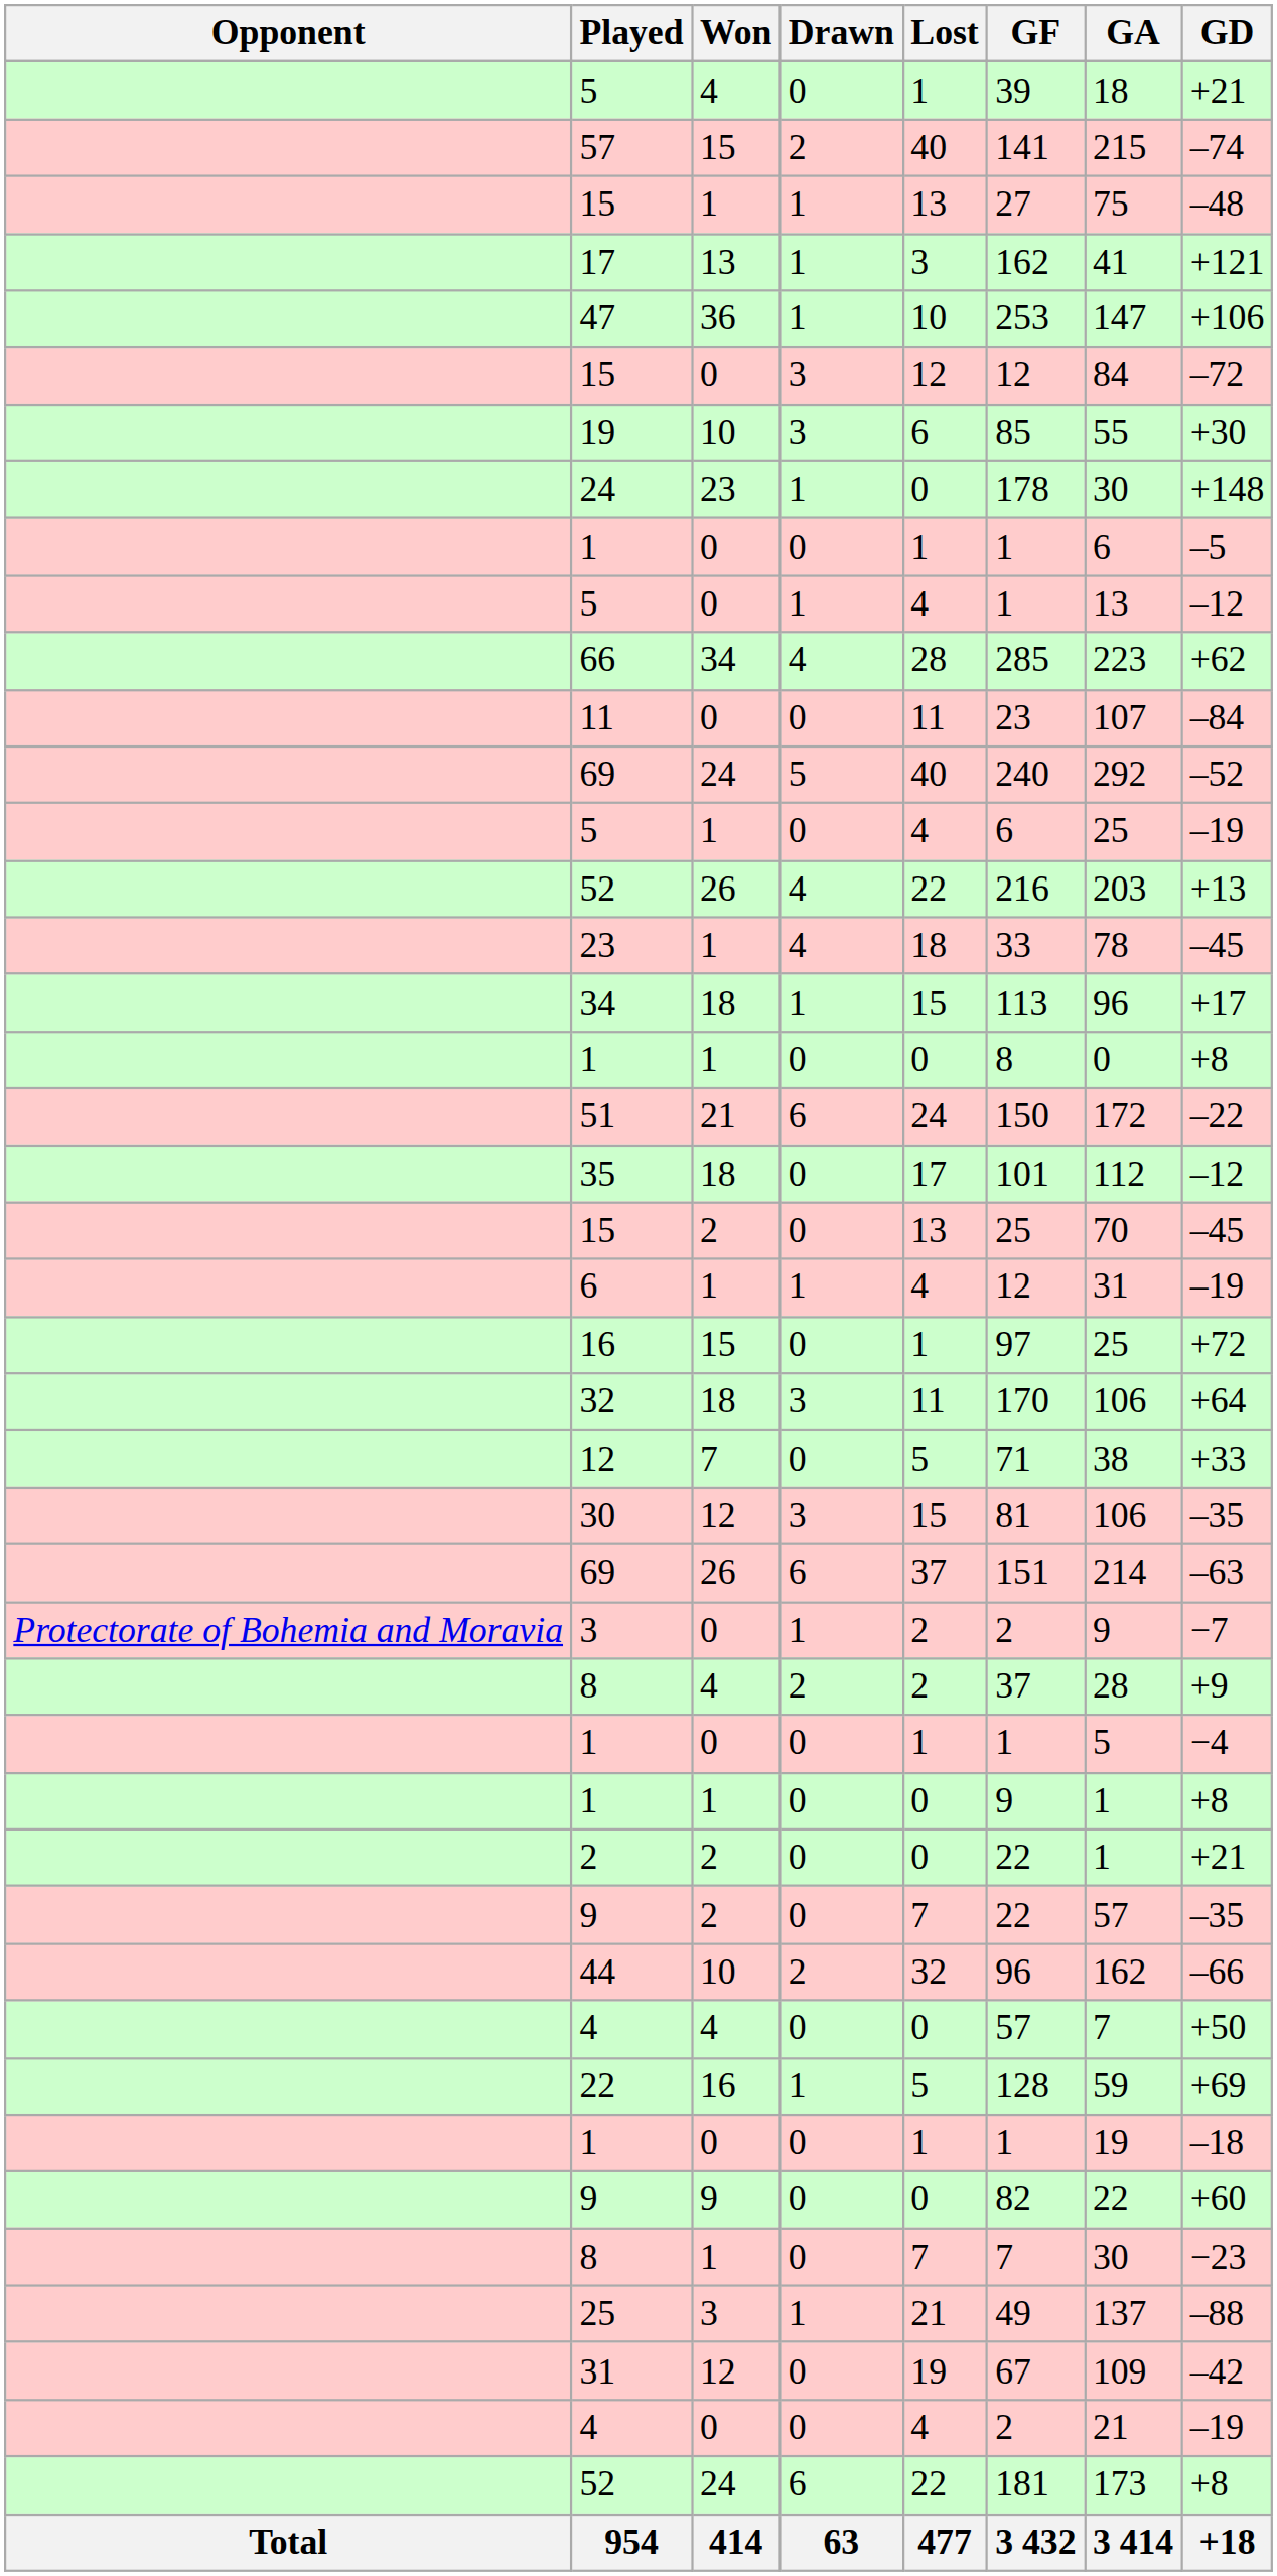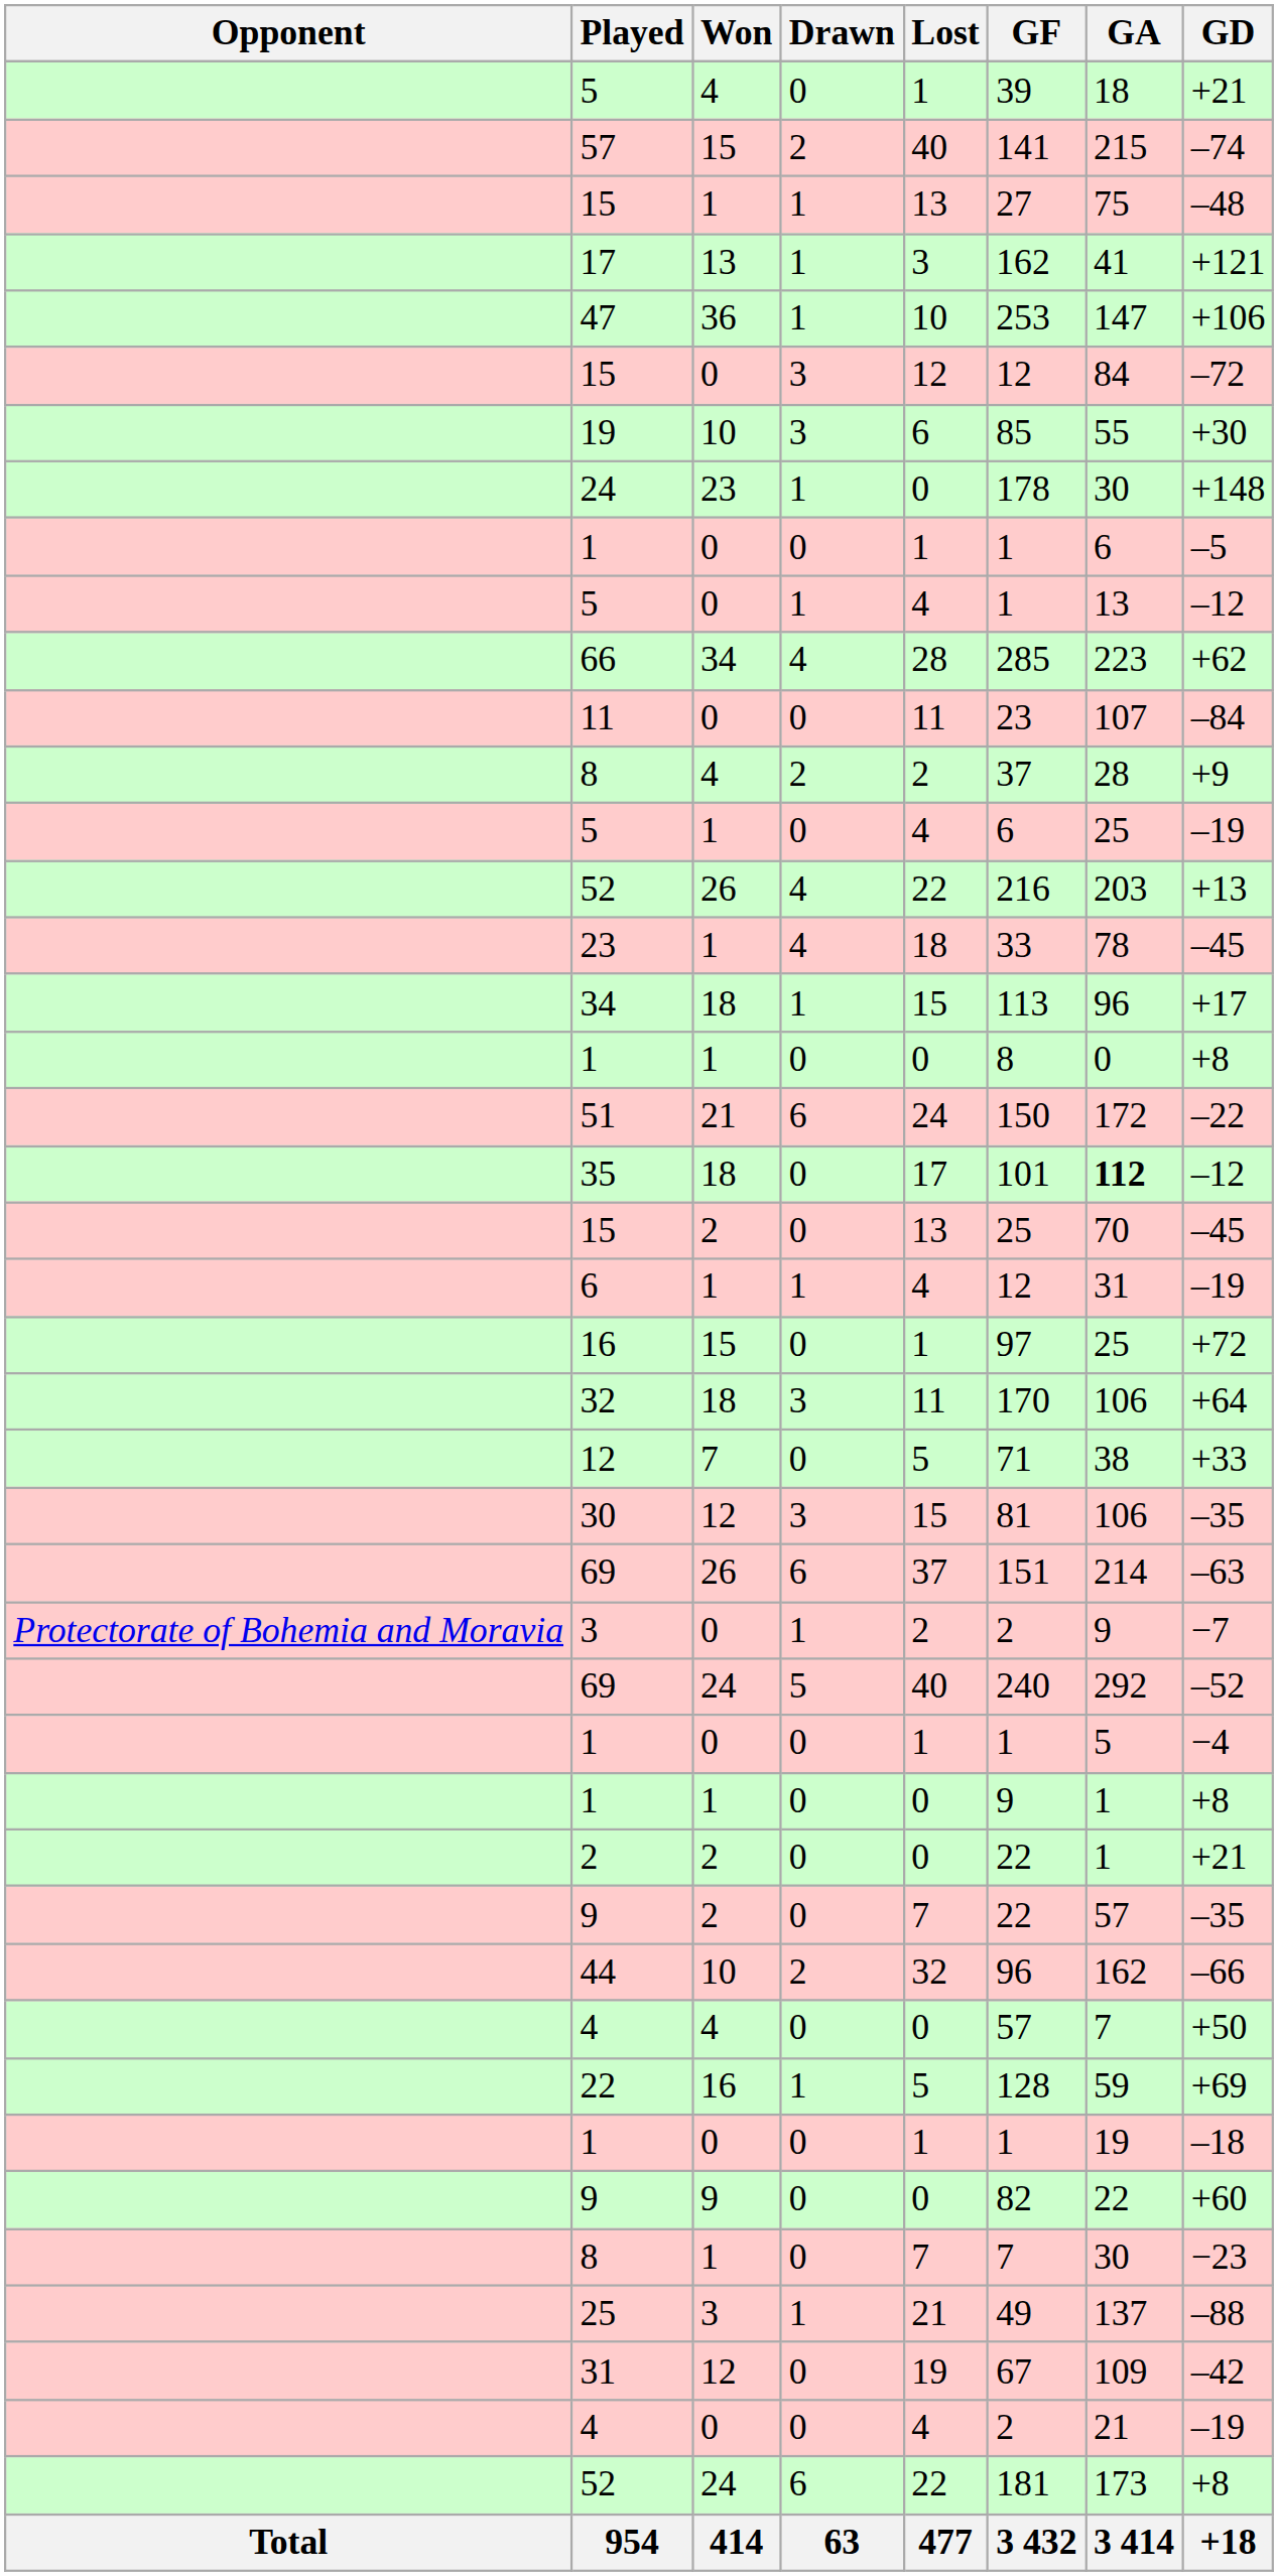rows swapped: 8 / 4 <-> 69 / 24
35 | GA: normal -> bold
